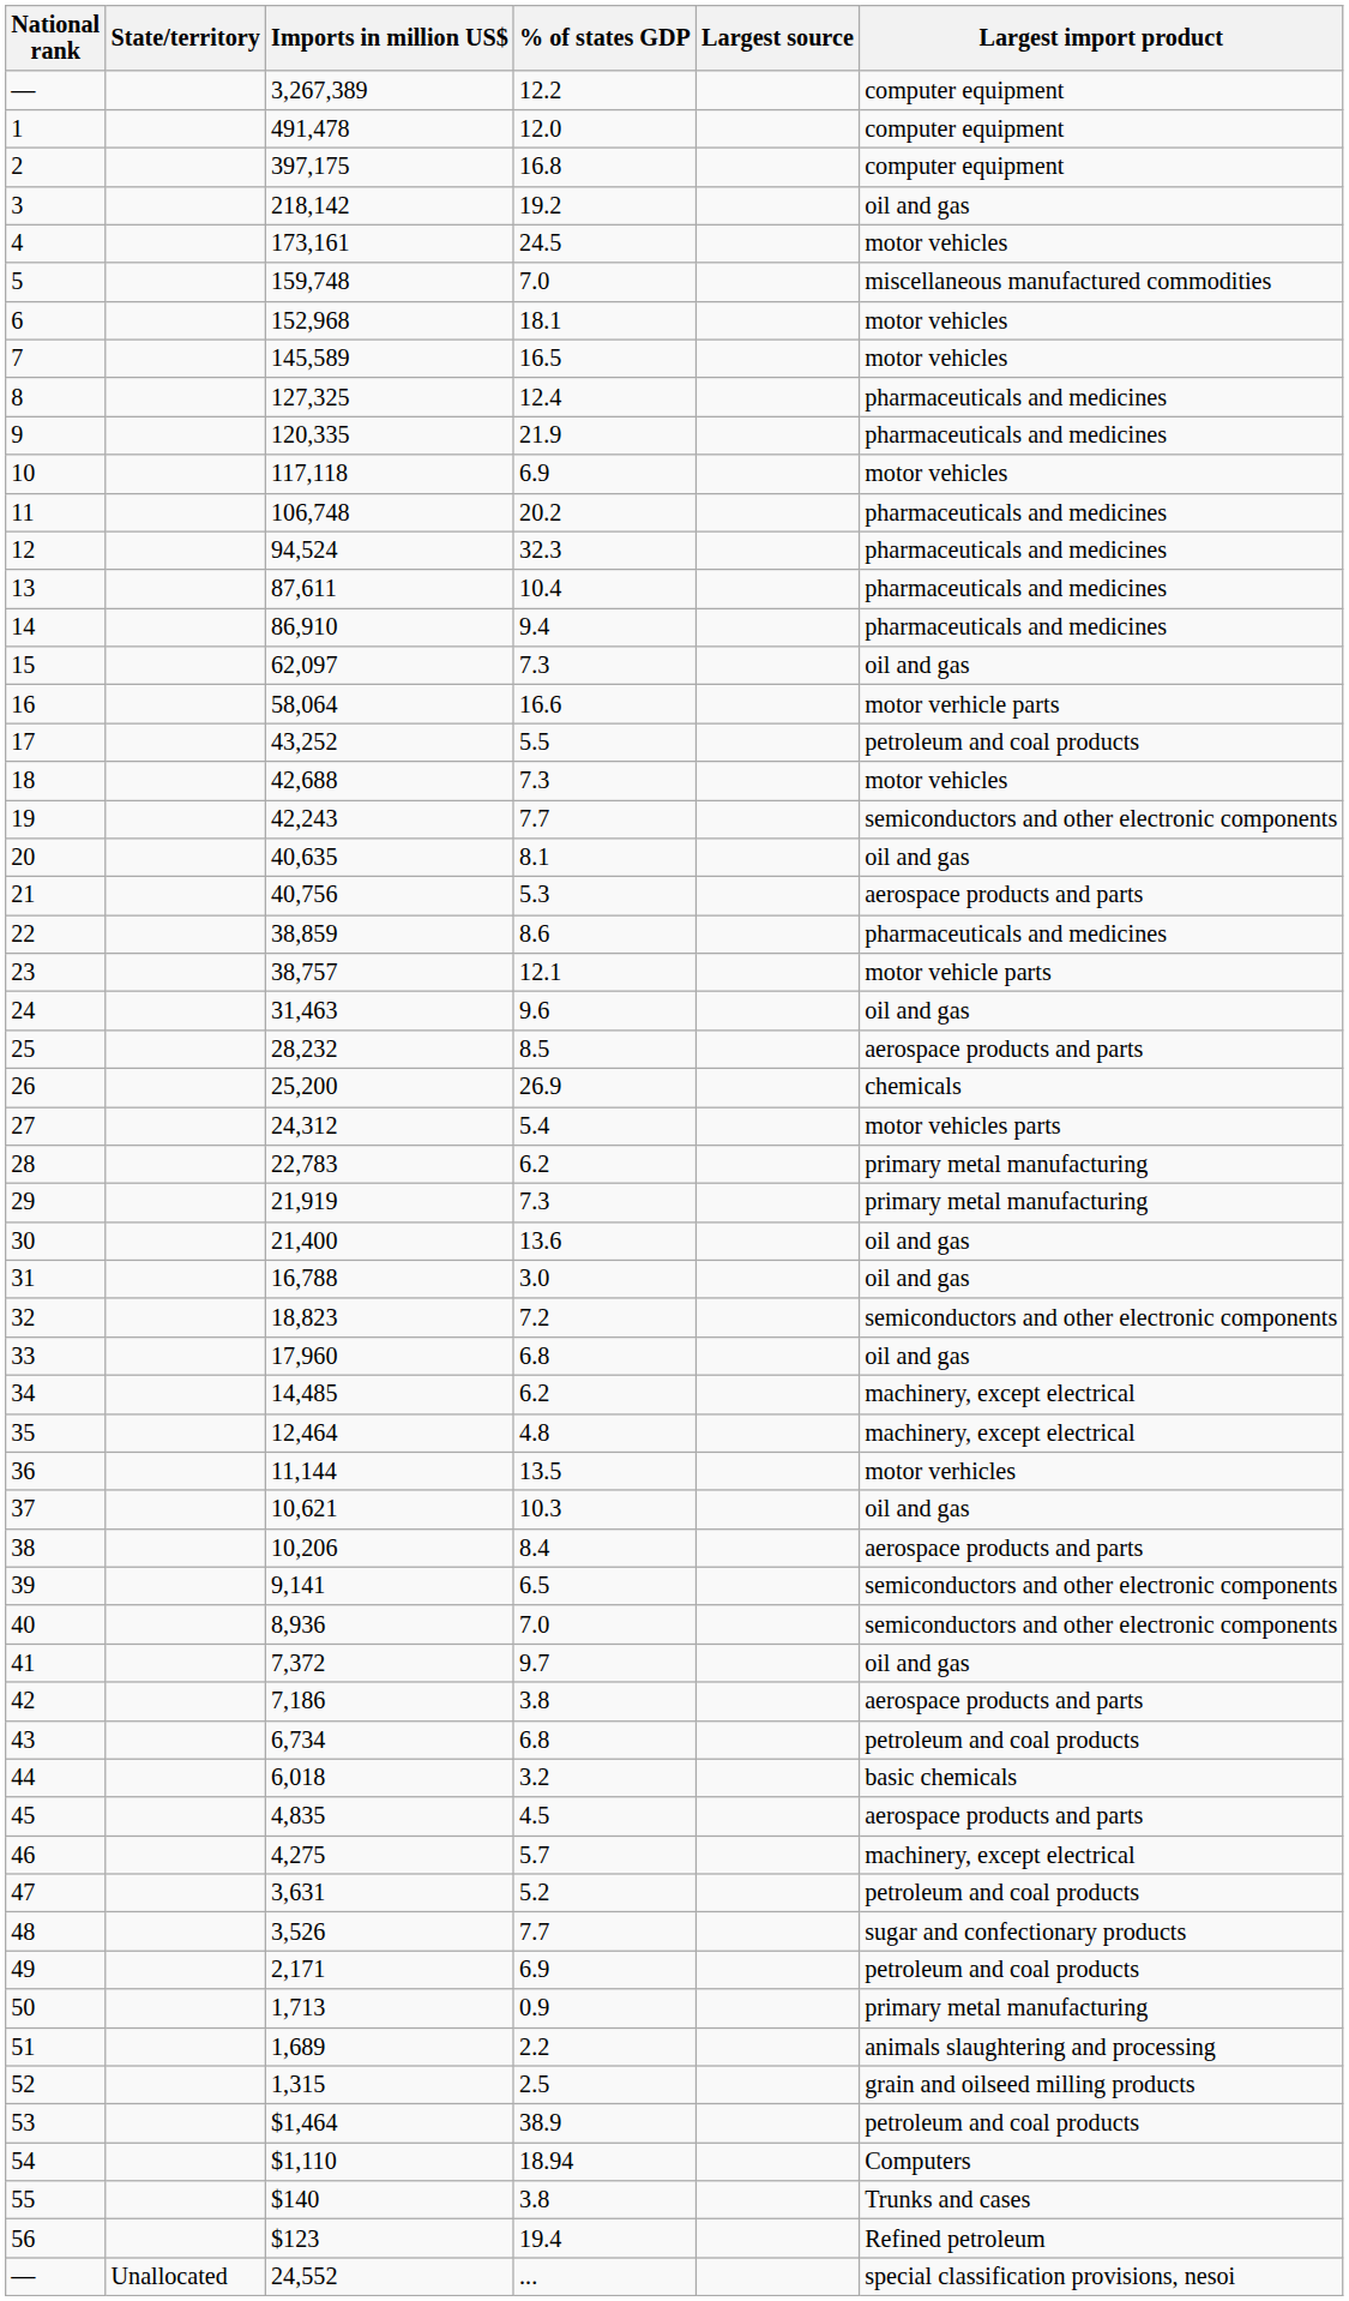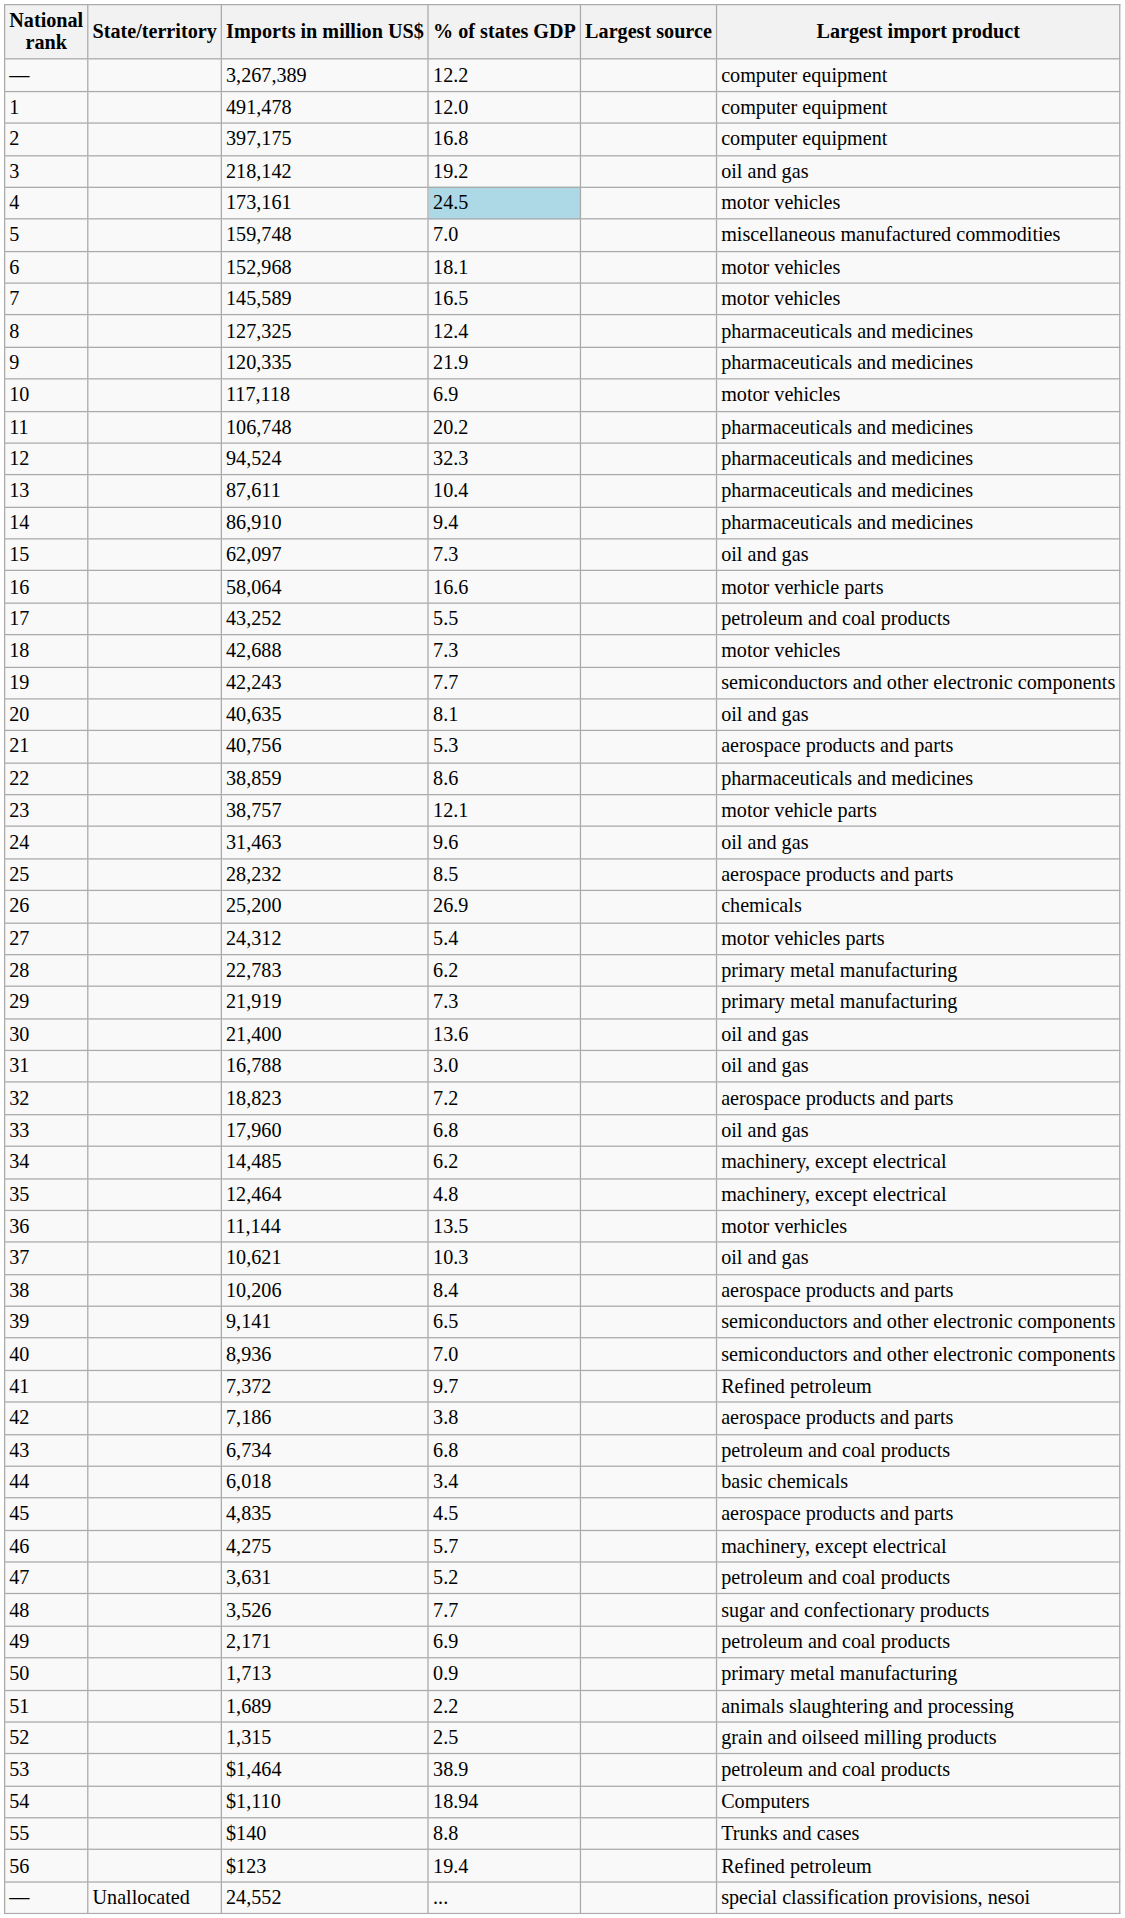173,161 | % of states GDP: no background -> lightblue background
18,823 | Largest import product: semiconductors and other electronic components -> aerospace products and parts
7,372 | Largest import product: oil and gas -> Refined petroleum
6,018 | % of states GDP: 3.2 -> 3.4
$140 | % of states GDP: 3.8 -> 8.8
